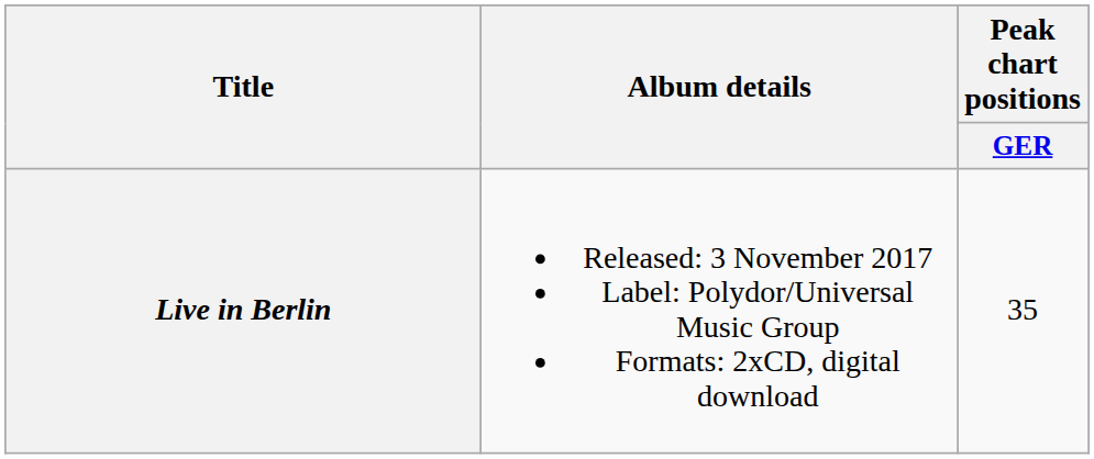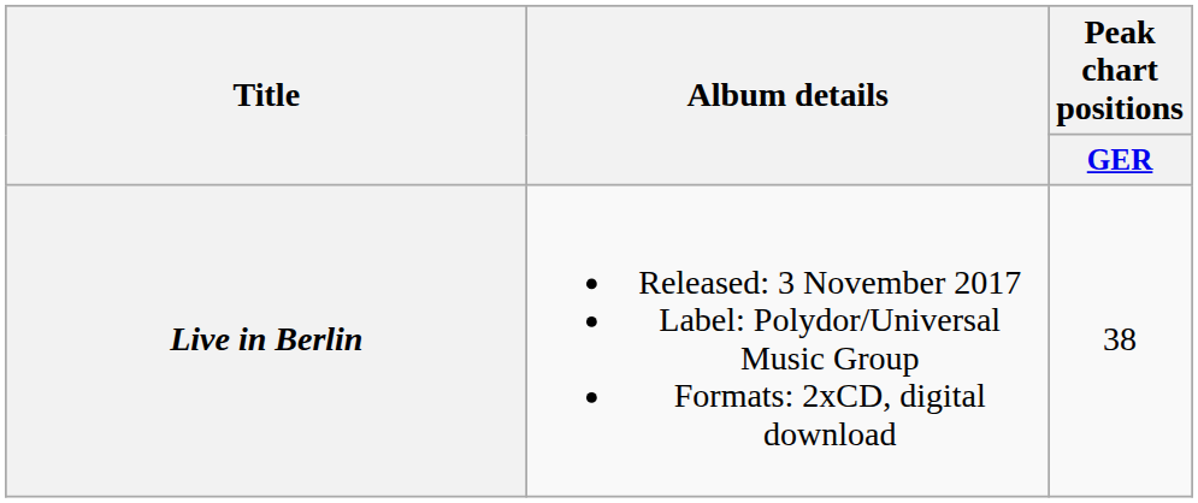Live in Berlin | Peak chart positions / GER: 35 -> 38
